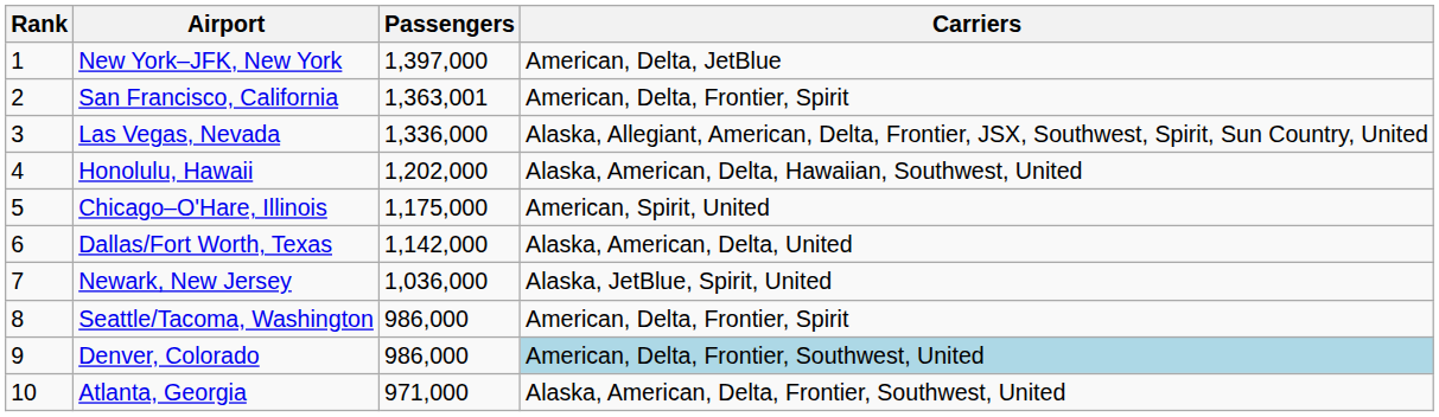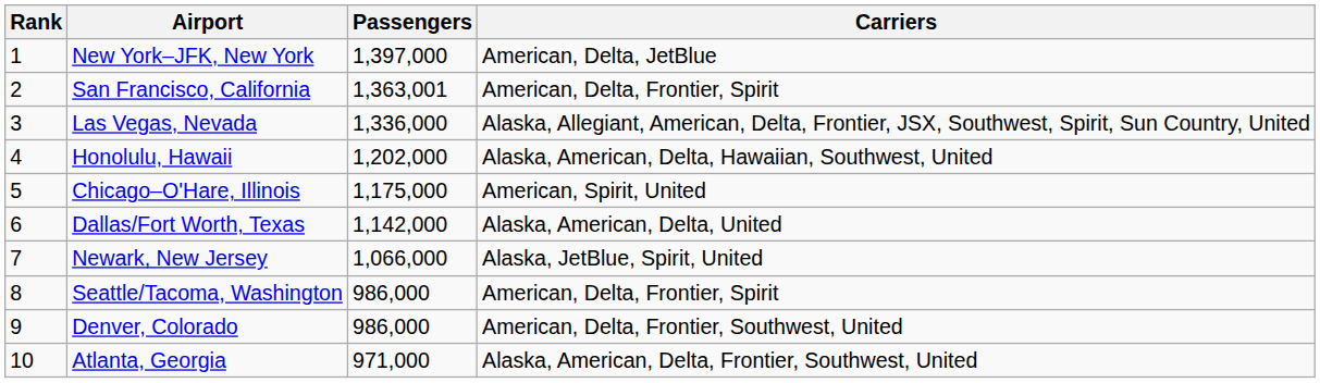Newark, New Jersey | Passengers: 1,036,000 -> 1,066,000
Denver, Colorado | Carriers: lightblue background -> no background
